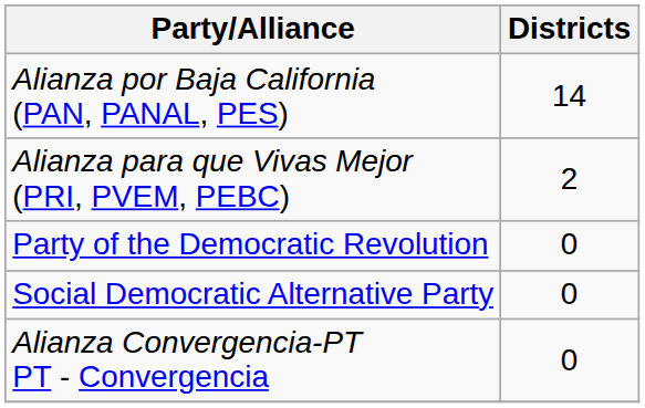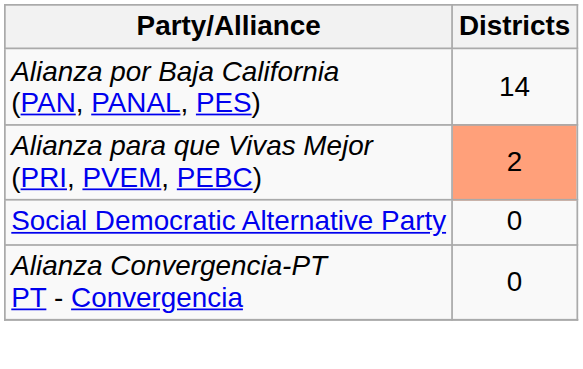Alianza para que Vivas Mejor (PRI, PVEM, PEBC) | Districts: no background -> lightsalmon background
- row: Party of the Democratic Revolution | 0
